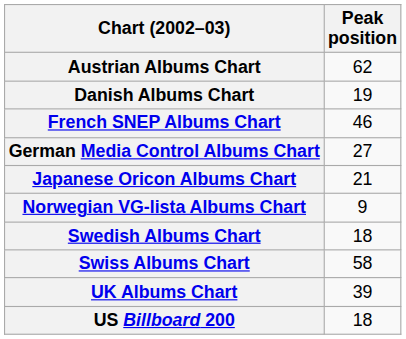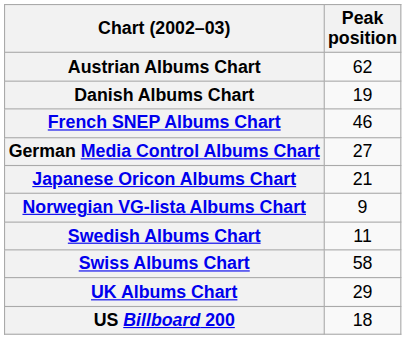Swedish Albums Chart | Peak position: 18 -> 11
UK Albums Chart | Peak position: 39 -> 29
